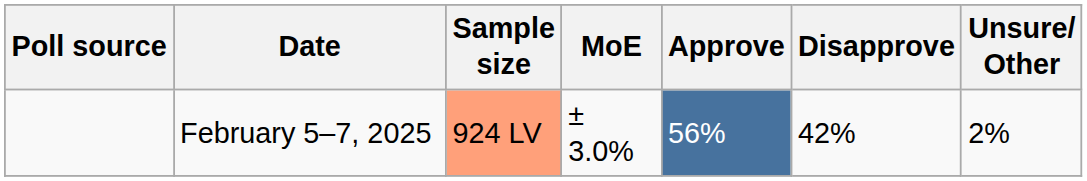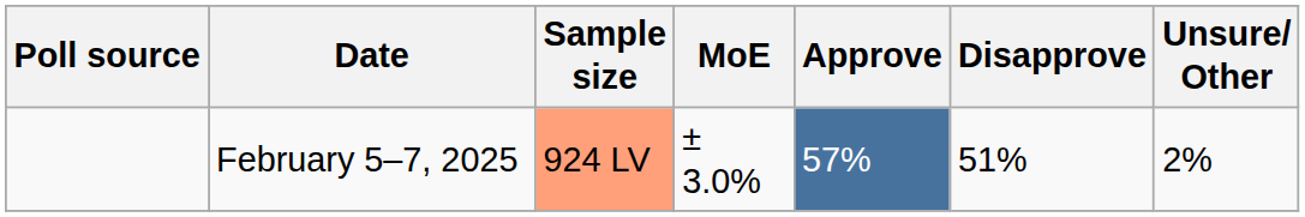February 5–7, 2025 | Approve: 56% -> 57%
February 5–7, 2025 | Disapprove: 42% -> 51%
